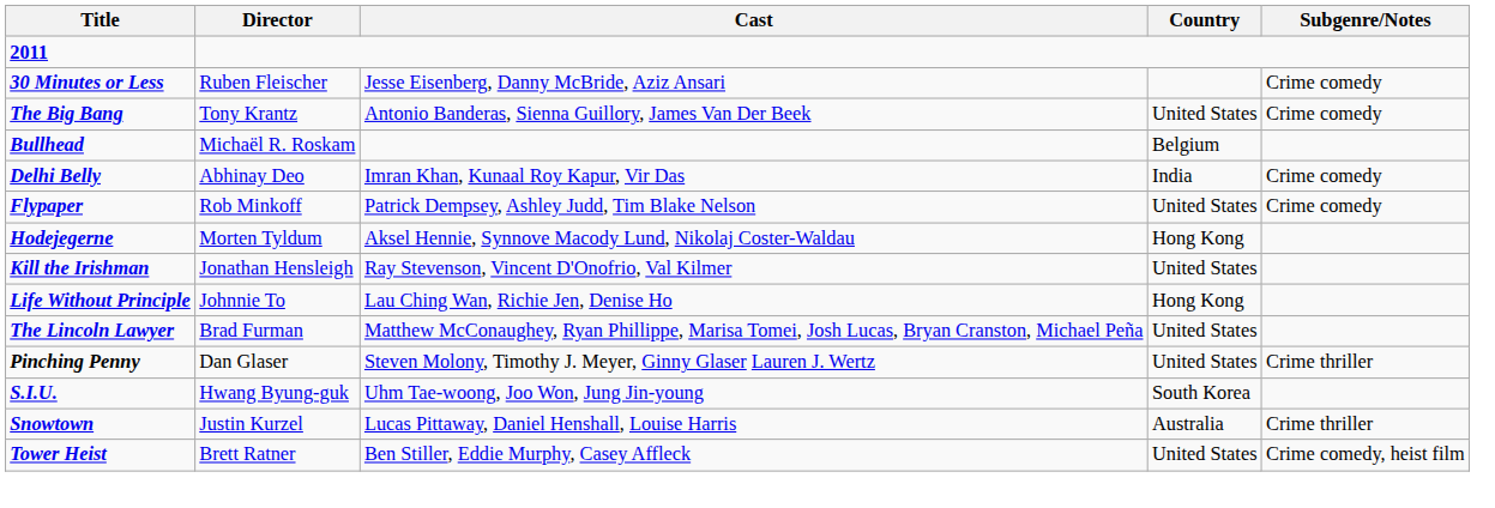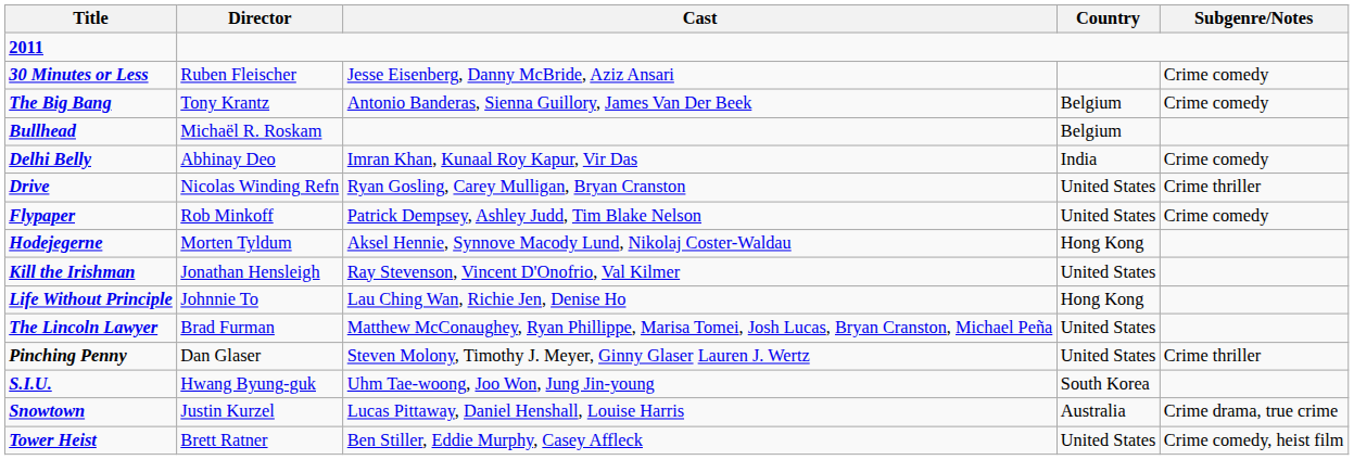The Big Bang | Country: United States -> Belgium
+ row: Drive | Nicolas Winding Refn | Ryan Gosling, Carey Mulligan, Bryan Cranston | United States | Crime thriller
Snowtown | Subgenre/Notes: Crime thriller -> Crime drama, true crime
